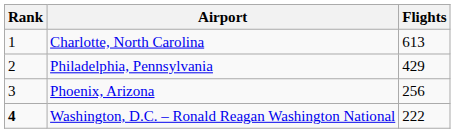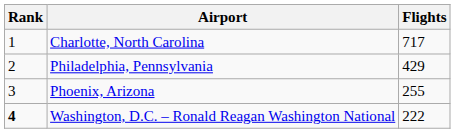Charlotte, North Carolina | Flights: 613 -> 717
Phoenix, Arizona | Flights: 256 -> 255
